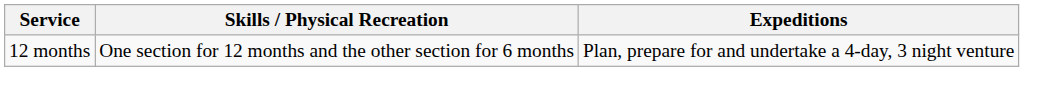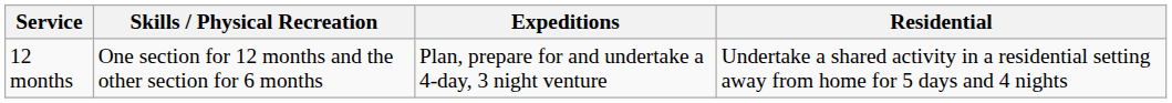+ column: Residential | Undertake a shared activity in a residential setting away from home for 5 days and 4 nights
